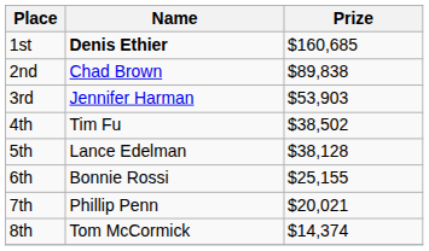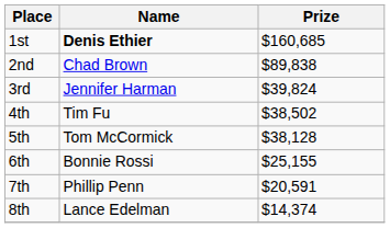3rd | Prize: $53,903 -> $39,824
5th | Name: Lance Edelman -> Tom McCormick
7th | Prize: $20,021 -> $20,591
8th | Name: Tom McCormick -> Lance Edelman
